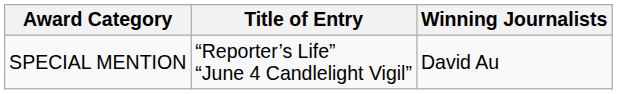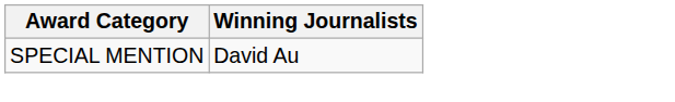- column: Title of Entry | “Reporter’s Life” “June 4 Candlelight Vigil”
